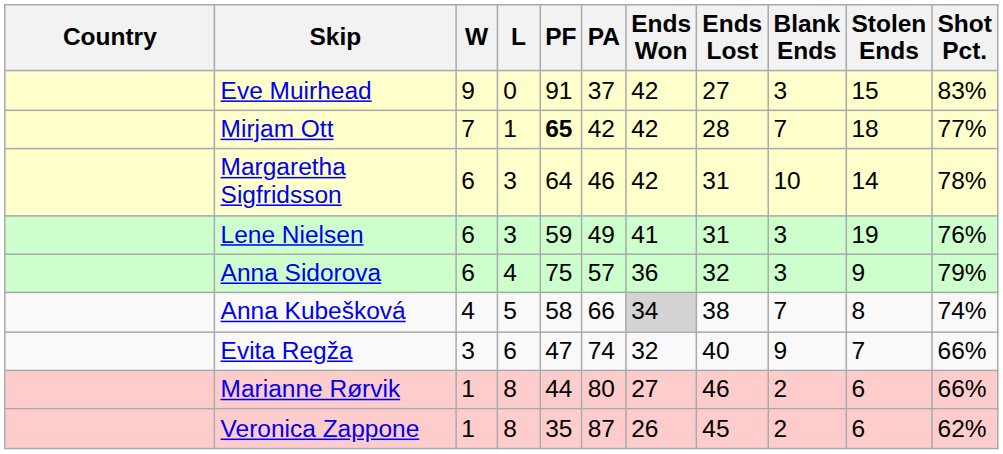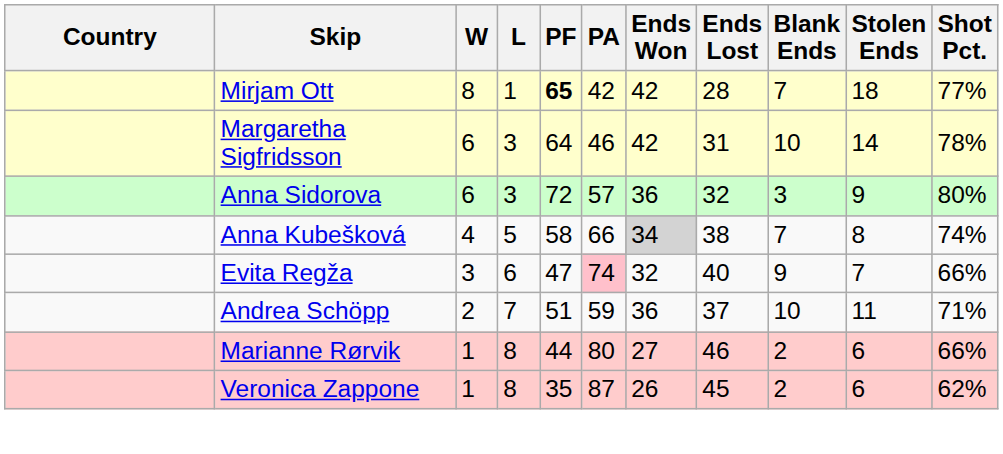- row: Eve Muirhead | 9 | 0 | 91 | 37 | 42 | 27 | 3 | 15 | 83%
Mirjam Ott | W: 7 -> 8
- row: Lene Nielsen | 6 | 3 | 59 | 49 | 41 | 31 | 3 | 19 | 76%
Anna Sidorova | L: 4 -> 3
Anna Sidorova | PF: 75 -> 72
Anna Sidorova | Shot Pct.: 79% -> 80%
Evita Regža | PA: no background -> pink background
+ row: Andrea Schöpp | 2 | 7 | 51 | 59 | 36 | 37 | 10 | 11 | 71%
